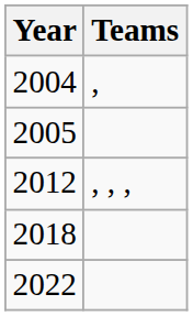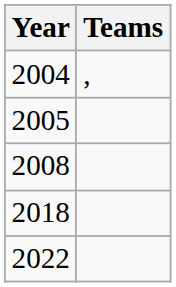+ row: 2008
- row: 2012 | , , ,
